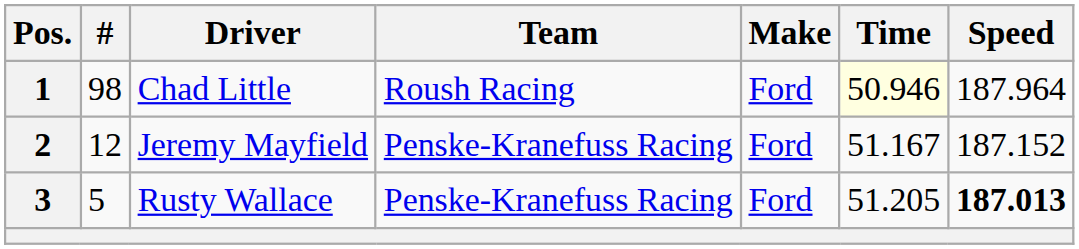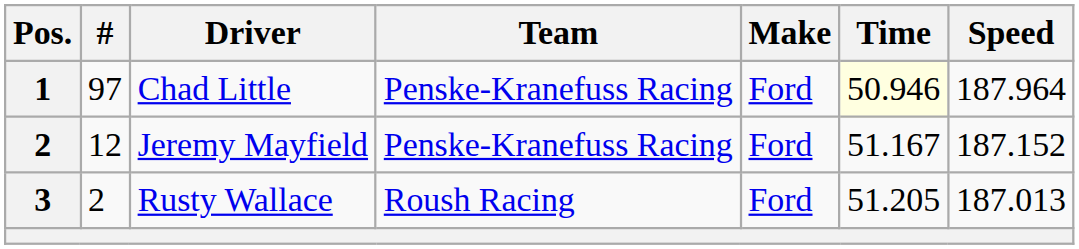Chad Little | #: 98 -> 97
Chad Little | Team: Roush Racing -> Penske-Kranefuss Racing
Rusty Wallace | #: 5 -> 2
Rusty Wallace | Team: Penske-Kranefuss Racing -> Roush Racing
Rusty Wallace | Speed: bold -> normal
